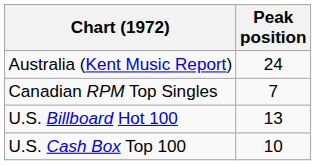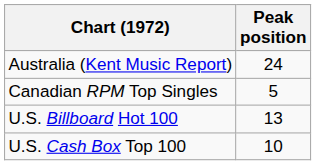Canadian RPM Top Singles | Peak position: 7 -> 5
